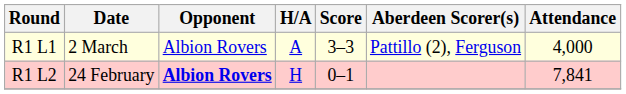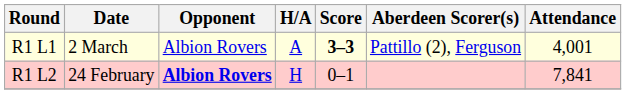R1 L1 | Score: normal -> bold
R1 L1 | Attendance: 4,000 -> 4,001
